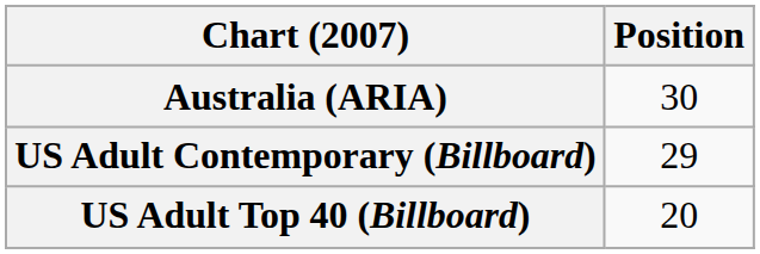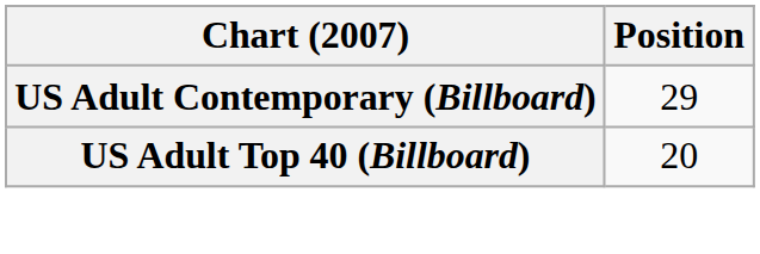- row: Australia (ARIA) | 30
